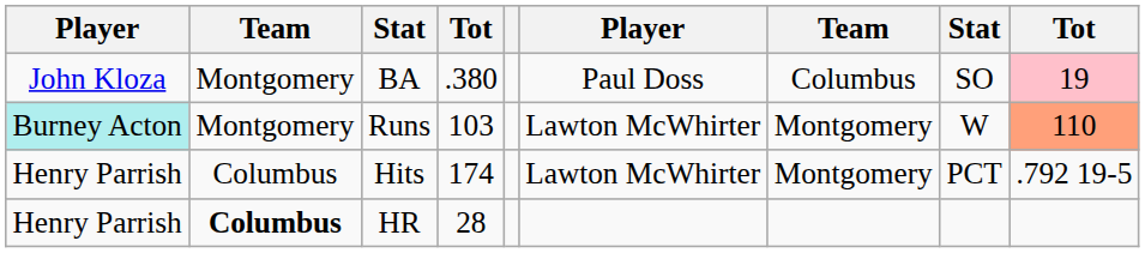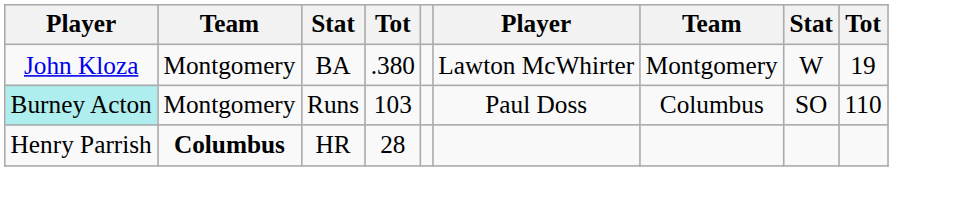BA | column 6: Paul Doss -> Lawton McWhirter
BA | column 7: Columbus -> Montgomery
BA | column 8: SO -> W
BA | column 9: pink background -> no background
Runs | column 6: Lawton McWhirter -> Paul Doss
Runs | column 7: Montgomery -> Columbus
Runs | column 8: W -> SO
Runs | column 9: lightsalmon background -> no background
- row: Henry Parrish | Columbus | Hits | 174 | Lawton McWhirter | Montgomery | PCT | .792 19-5
